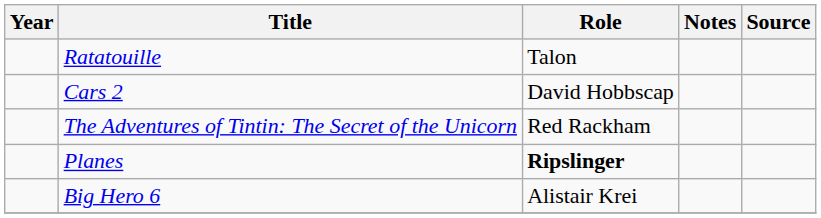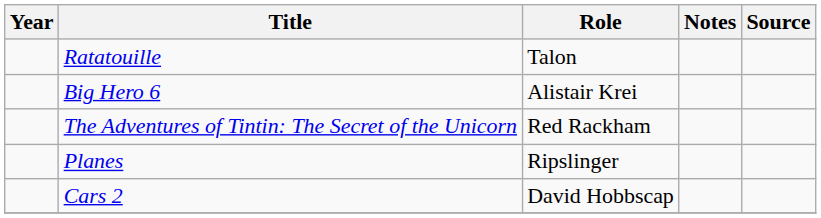rows swapped: Cars 2 <-> Big Hero 6
Planes | Role: bold -> normal
